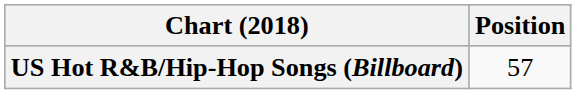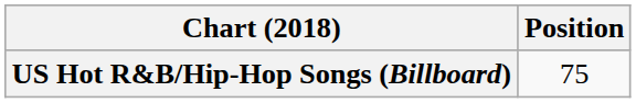US Hot R&B/Hip-Hop Songs (Billboard) | Position: 57 -> 75
